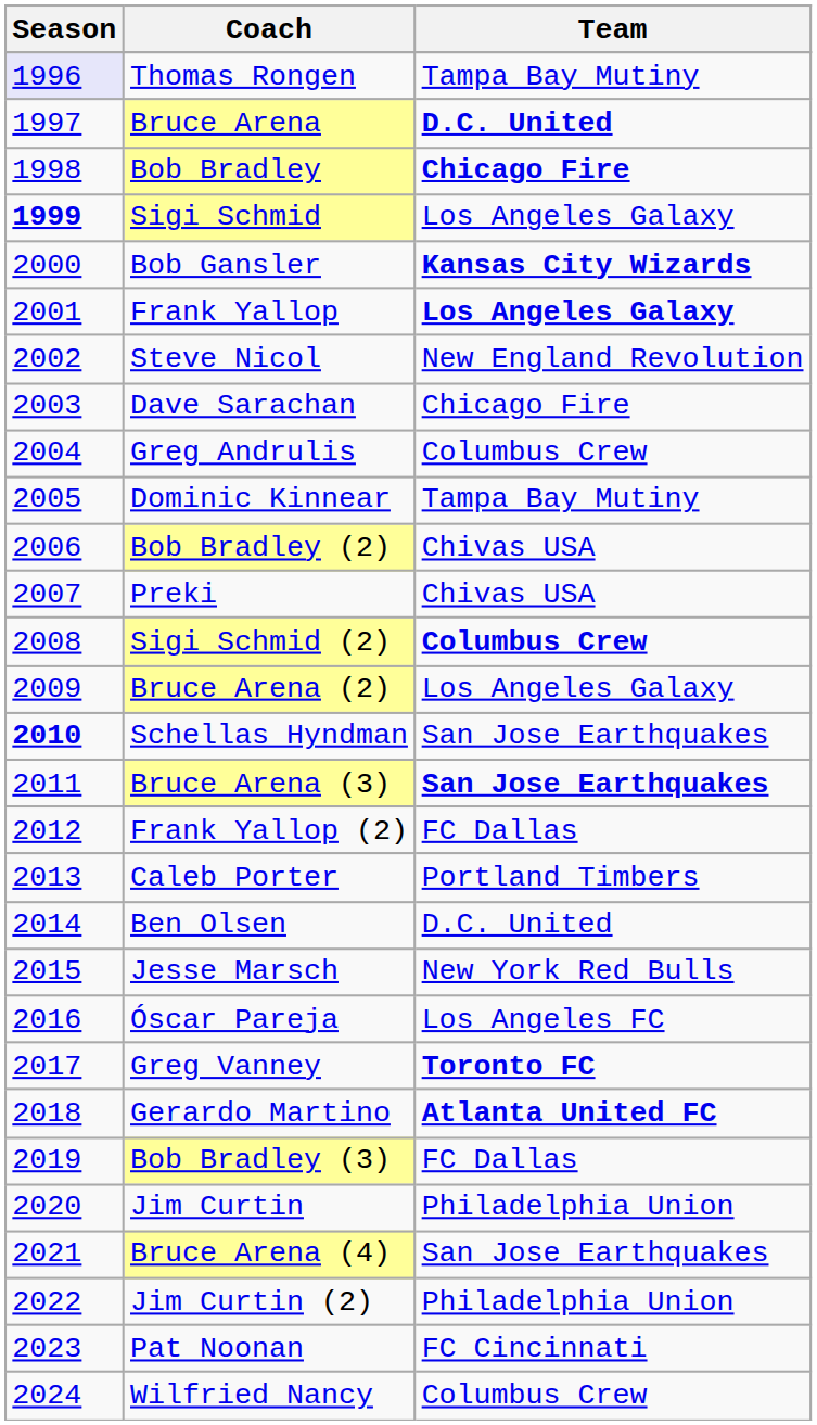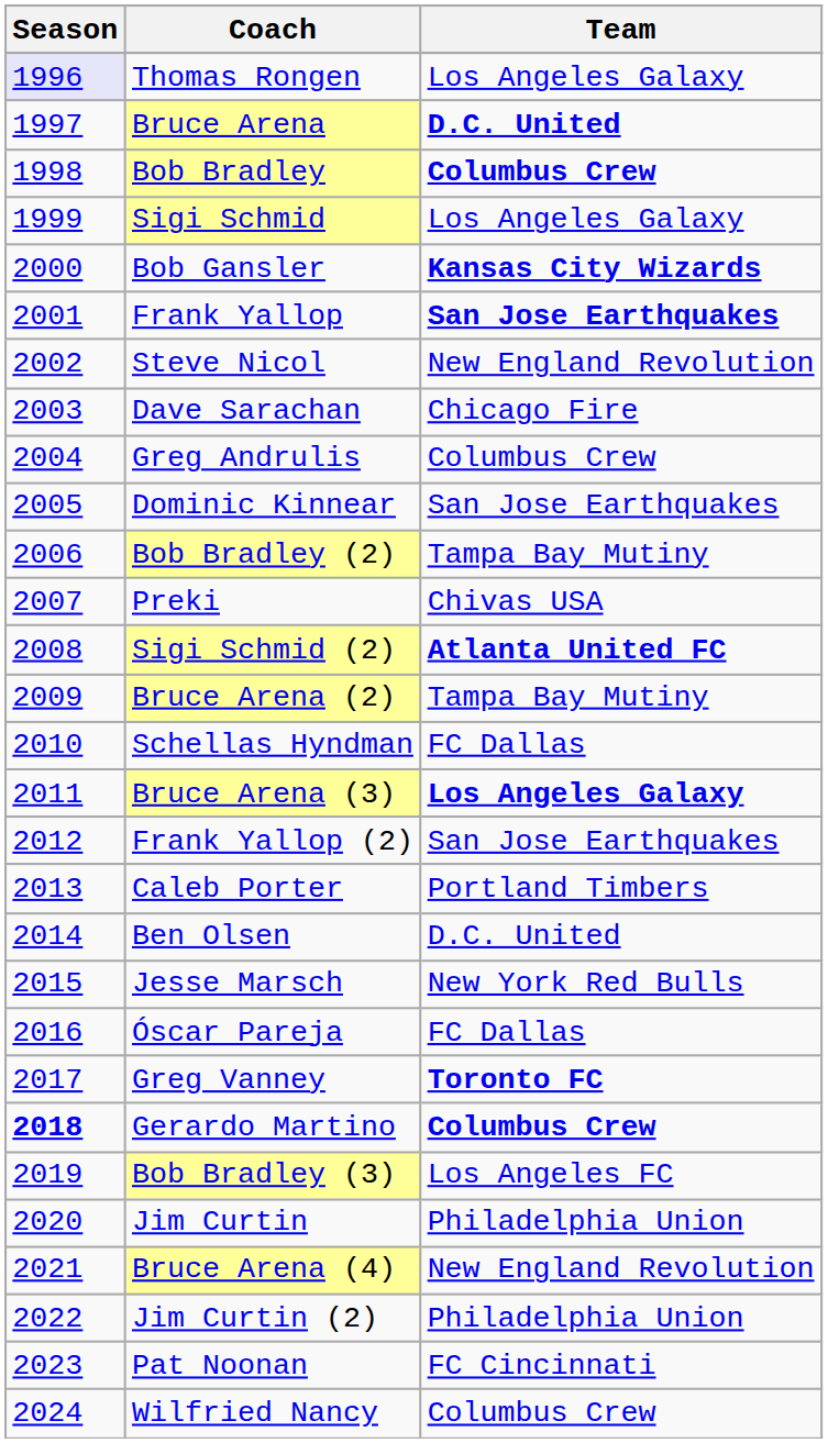Thomas Rongen | Team: Tampa Bay Mutiny -> Los Angeles Galaxy
Bob Bradley | Team: Chicago Fire -> Columbus Crew
Sigi Schmid | Season: bold -> normal
Frank Yallop | Team: Los Angeles Galaxy -> San Jose Earthquakes
Dominic Kinnear | Team: Tampa Bay Mutiny -> San Jose Earthquakes
Bob Bradley (2) | Team: Chivas USA -> Tampa Bay Mutiny
Sigi Schmid (2) | Team: Columbus Crew -> Atlanta United FC
Bruce Arena (2) | Team: Los Angeles Galaxy -> Tampa Bay Mutiny
Schellas Hyndman | Season: bold -> normal
Schellas Hyndman | Team: San Jose Earthquakes -> FC Dallas
Bruce Arena (3) | Team: San Jose Earthquakes -> Los Angeles Galaxy
Frank Yallop (2) | Team: FC Dallas -> San Jose Earthquakes
Óscar Pareja | Team: Los Angeles FC -> FC Dallas
Gerardo Martino | Season: normal -> bold
Gerardo Martino | Team: Atlanta United FC -> Columbus Crew
Bob Bradley (3) | Team: FC Dallas -> Los Angeles FC
Bruce Arena (4) | Team: San Jose Earthquakes -> New England Revolution
